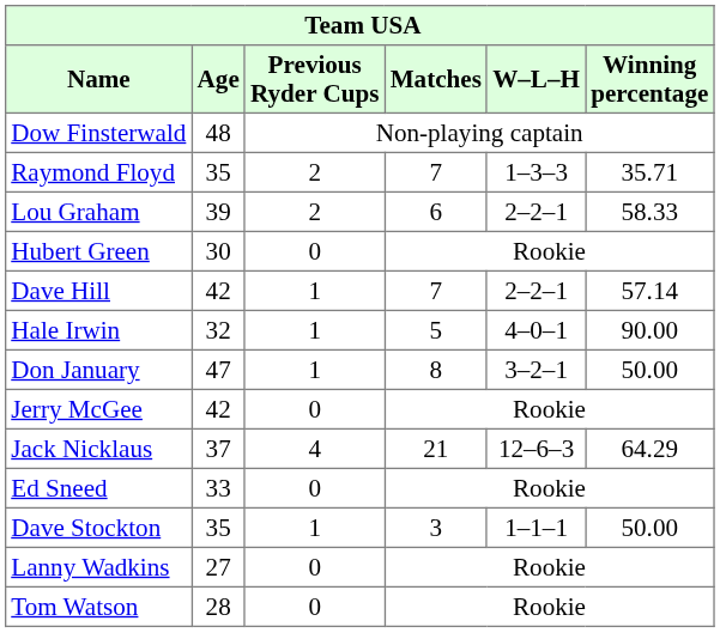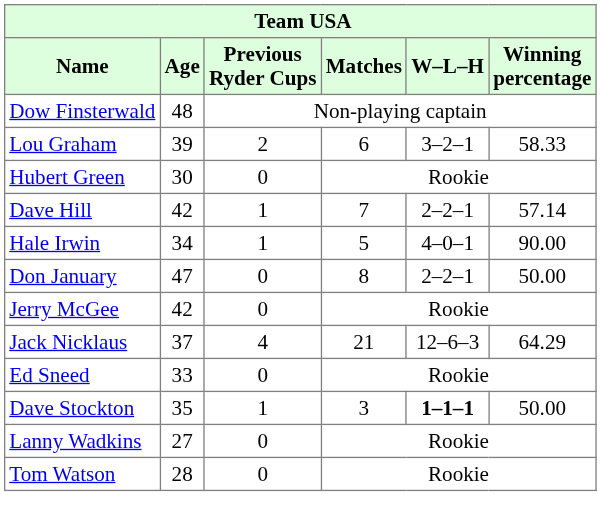- row: Raymond Floyd | 35 | 2 | 7 | 1–3–3 | 35.71
Lou Graham | W–L–H: 2–2–1 -> 3–2–1
Hale Irwin | Age: 32 -> 34
Don January | Previous Ryder Cups: 1 -> 0
Don January | W–L–H: 3–2–1 -> 2–2–1
Dave Stockton | W–L–H: normal -> bold
